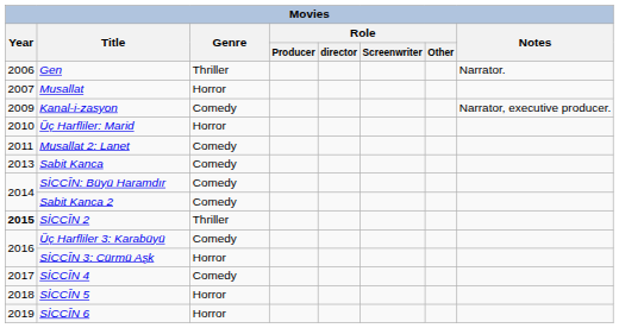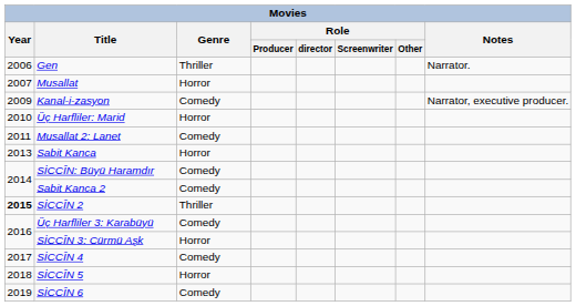Sabit Kanca | Genre: Comedy -> Horror
SİCCÎN 6 | Genre: Horror -> Comedy
